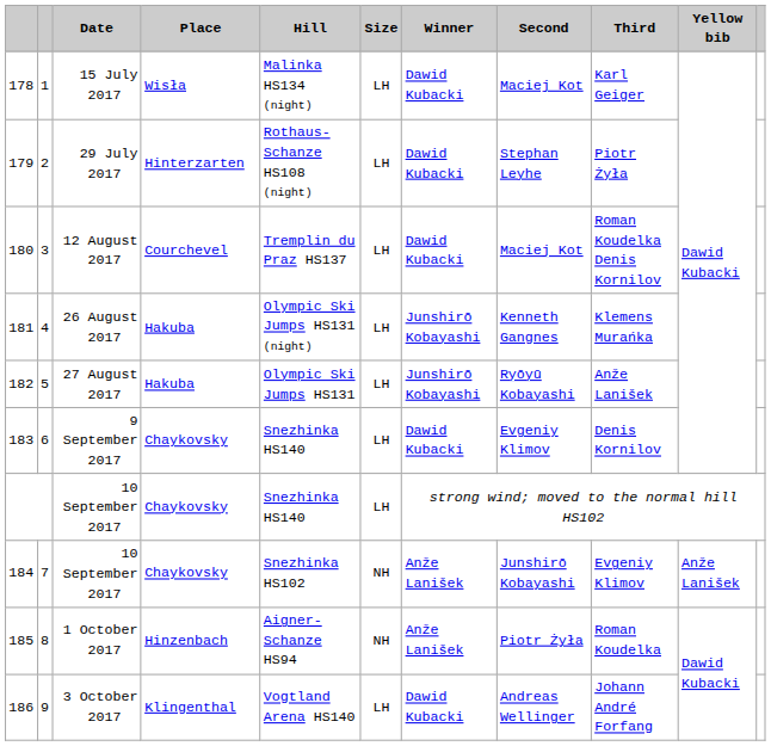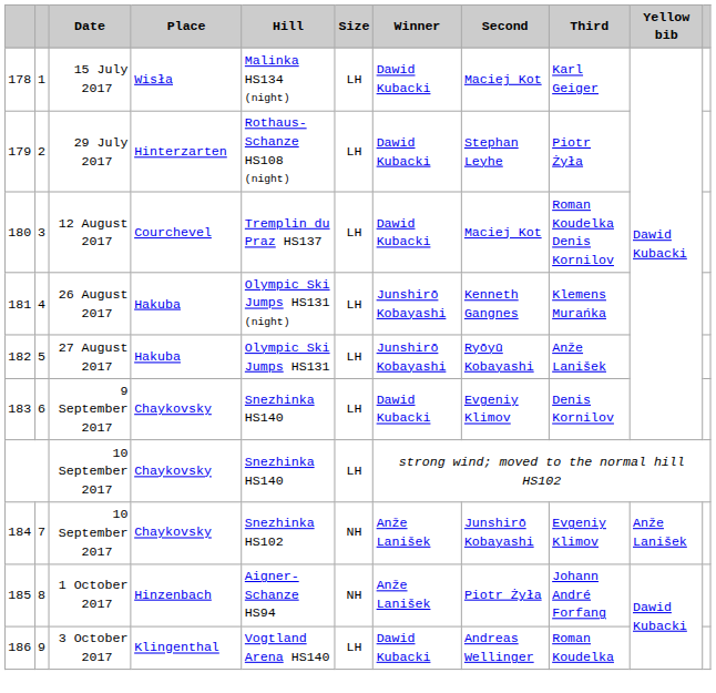1 October 2017 | Third: Roman Koudelka -> Johann André Forfang
3 October 2017 | Third: Johann André Forfang -> Roman Koudelka
